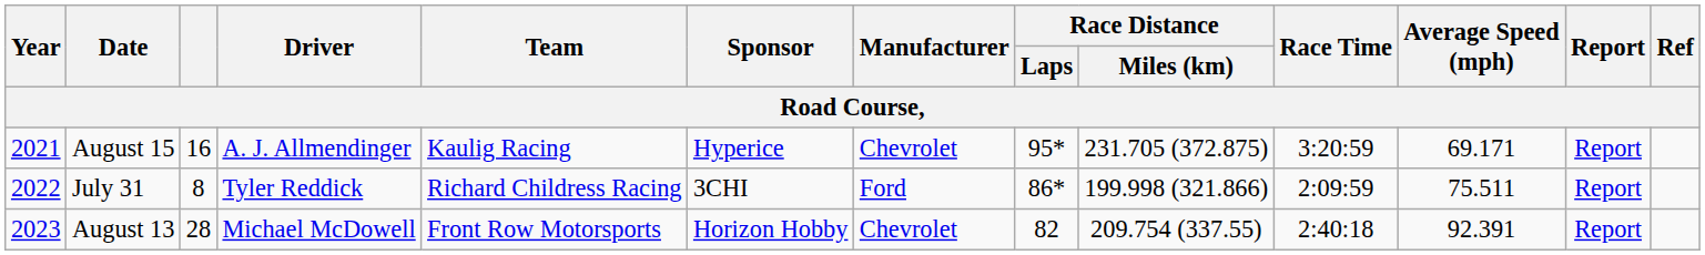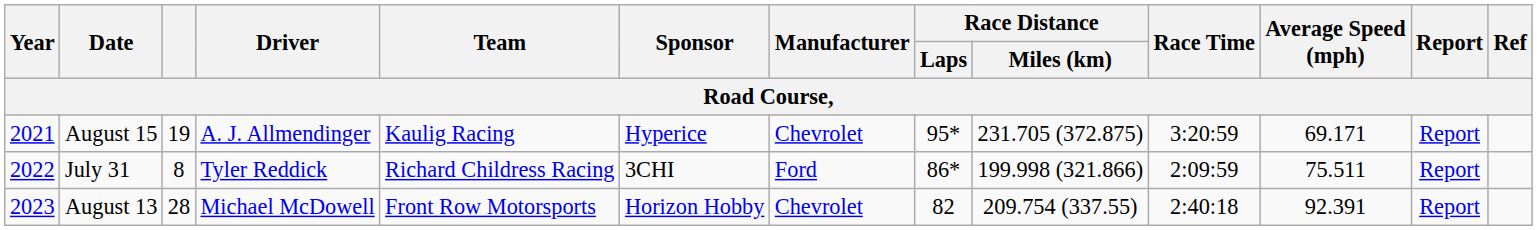August 15 | column 3: 16 -> 19
